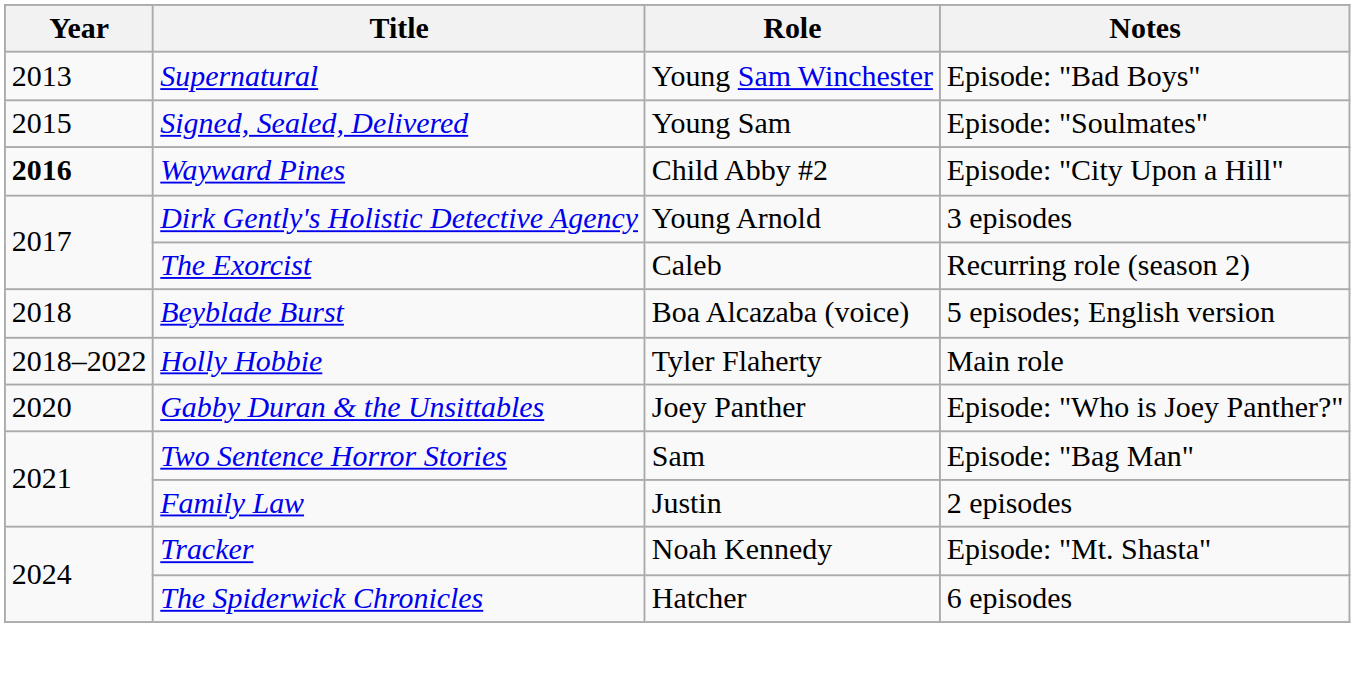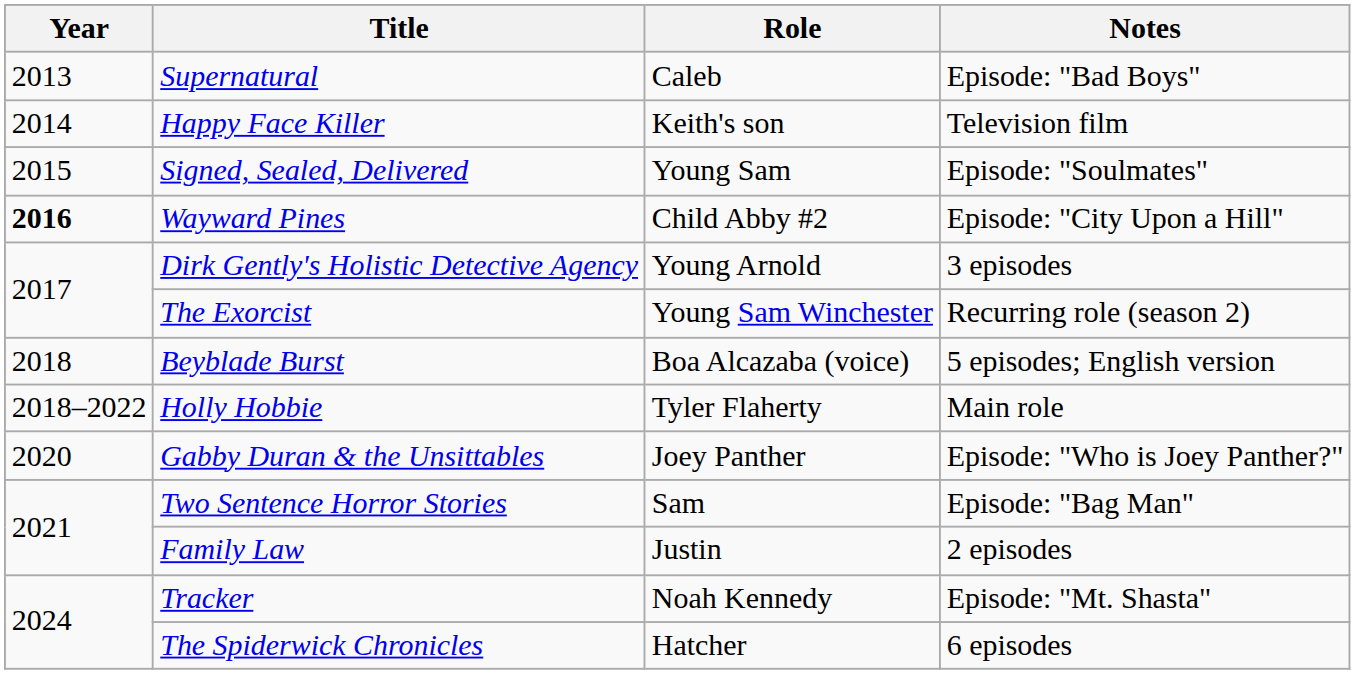Supernatural | Role: Young Sam Winchester -> Caleb
+ row: 2014 | Happy Face Killer | Keith's son | Television film
The Exorcist | Role: Caleb -> Young Sam Winchester
